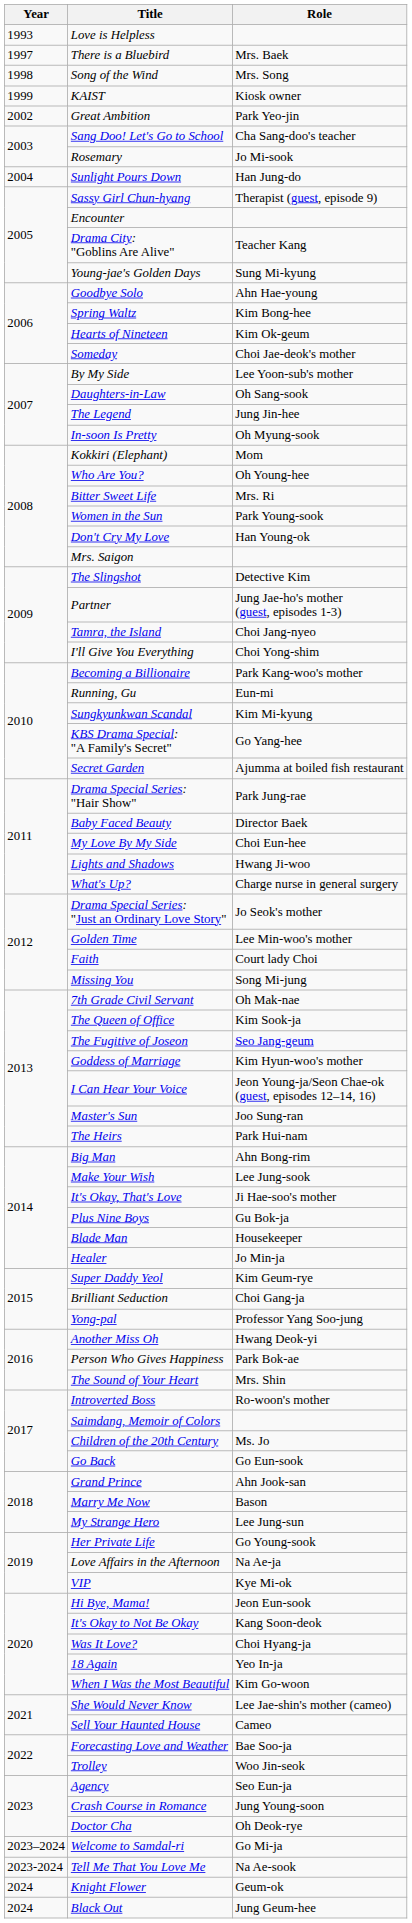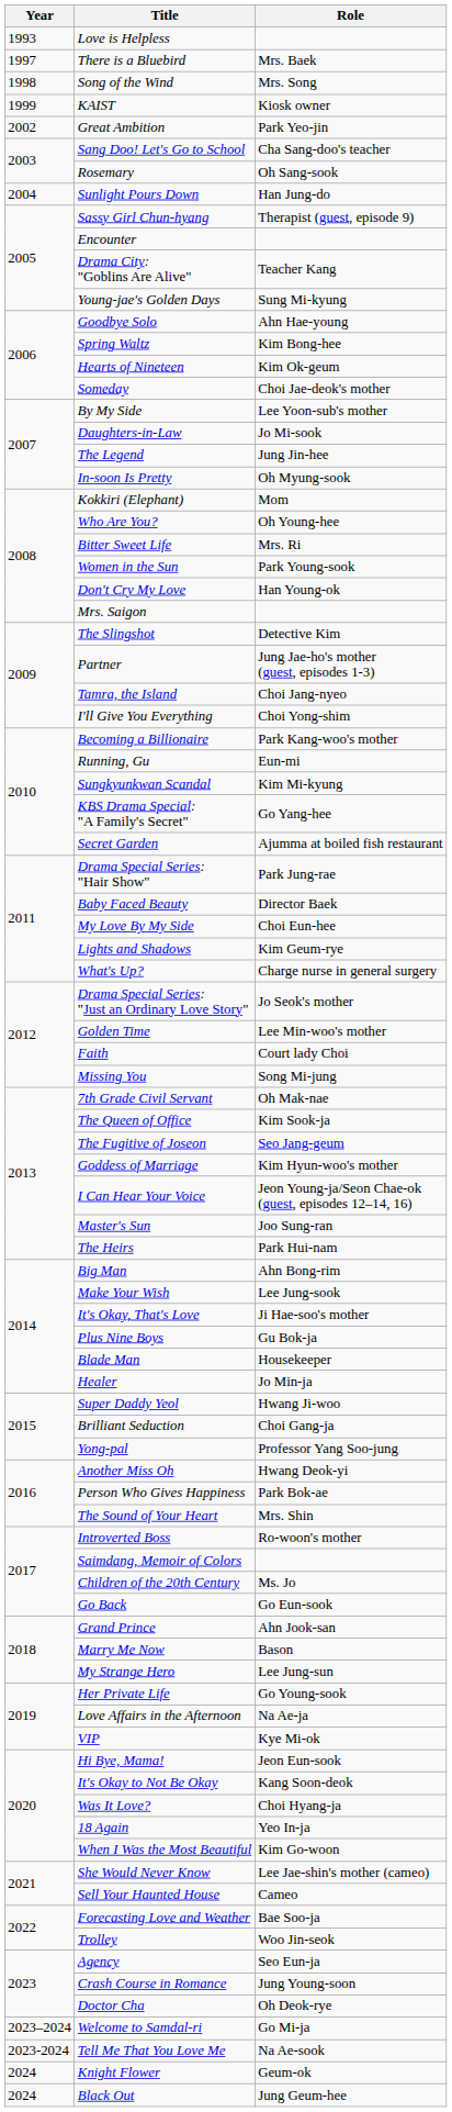Rosemary | Role: Jo Mi-sook -> Oh Sang-sook
Daughters-in-Law | Role: Oh Sang-sook -> Jo Mi-sook
Lights and Shadows | Role: Hwang Ji-woo -> Kim Geum-rye
Super Daddy Yeol | Role: Kim Geum-rye -> Hwang Ji-woo
